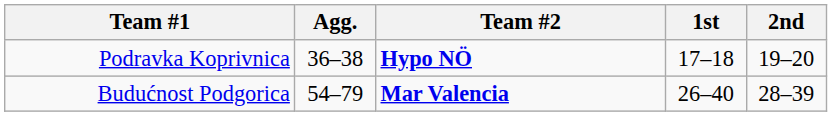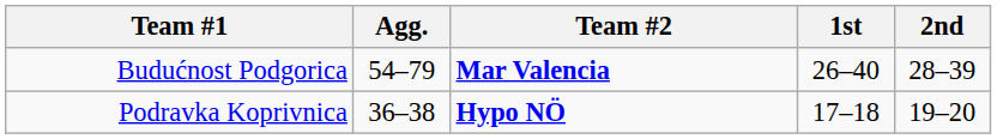rows swapped: Podravka Koprivnica <-> Budućnost Podgorica
